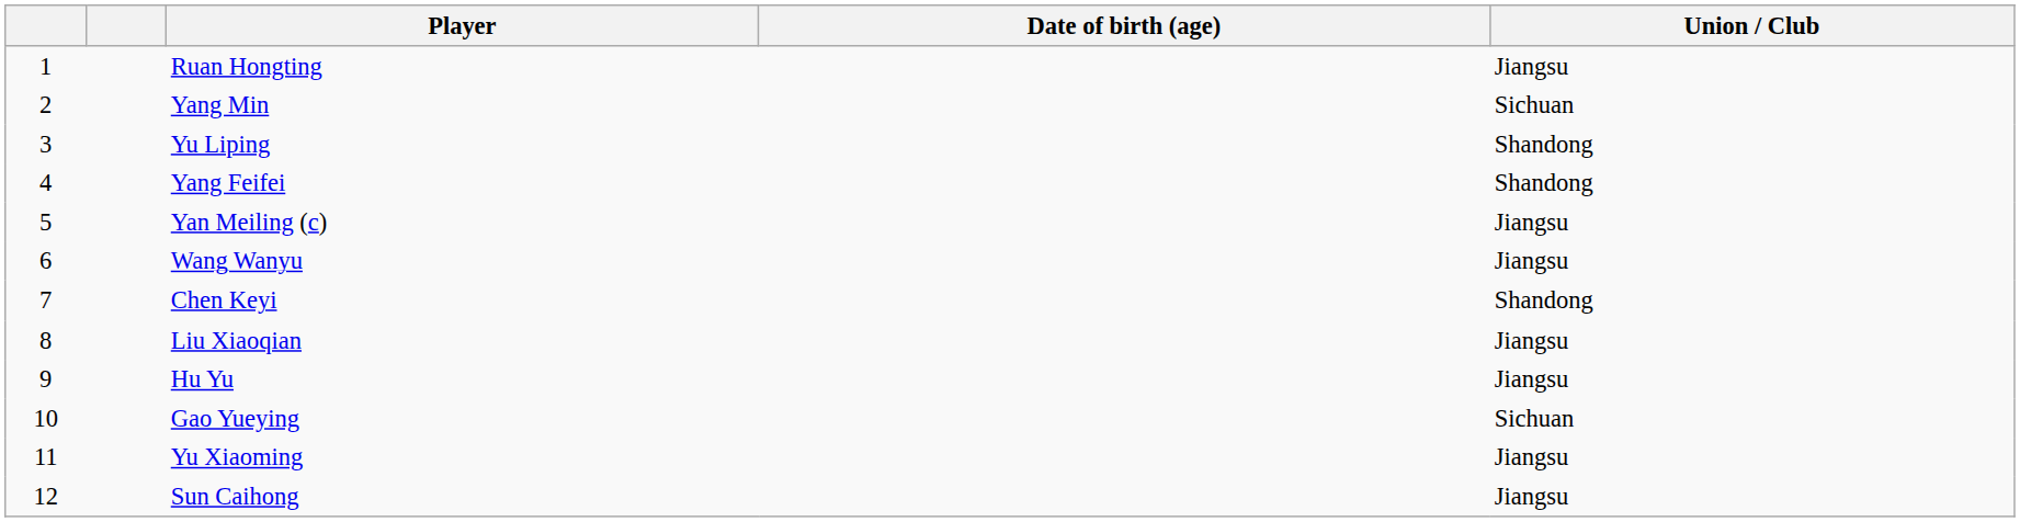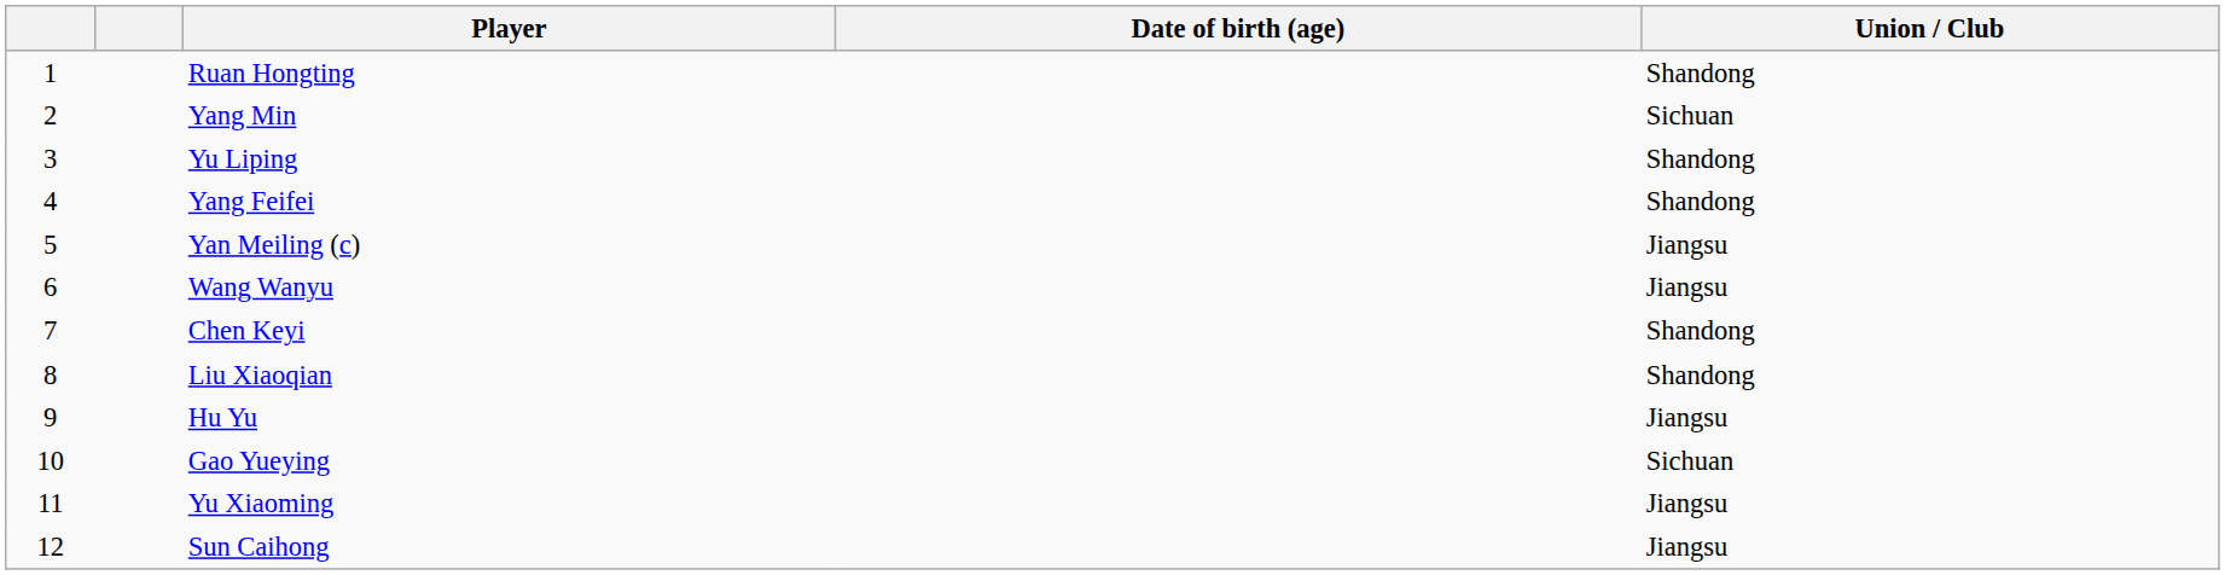Ruan Hongting | Union / Club: Jiangsu -> Shandong
Liu Xiaoqian | Union / Club: Jiangsu -> Shandong
